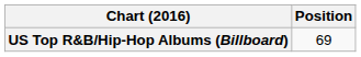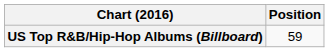US Top R&B/Hip-Hop Albums (Billboard) | Position: 69 -> 59
